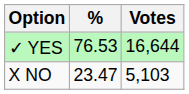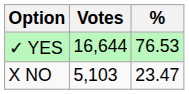columns swapped: Votes <-> %
